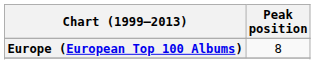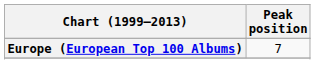Europe (European Top 100 Albums) | Peak position: 8 -> 7
